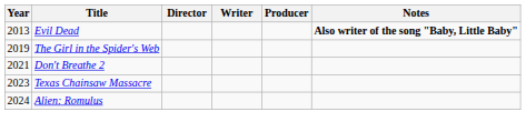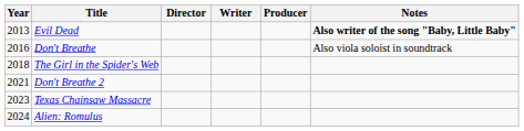+ row: 2016 | Don't Breathe | Also viola soloist in soundtrack
The Girl in the Spider's Web | Year: 2019 -> 2018
